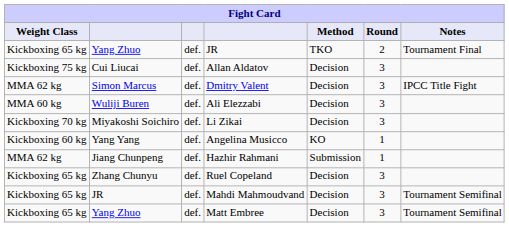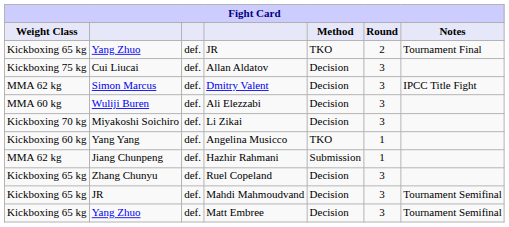Angelina Musicco | Method: KO -> TKO
